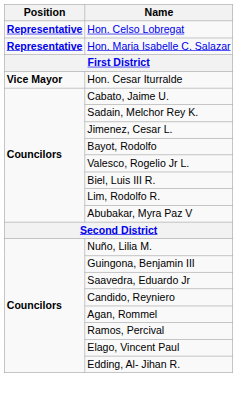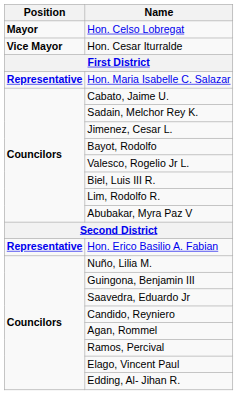Hon. Celso Lobregat | Position: Representative -> Mayor
rows swapped: Hon. Cesar Iturralde <-> Hon. Maria Isabelle C. Salazar
+ row: Representative | Hon. Erico Basilio A. Fabian
